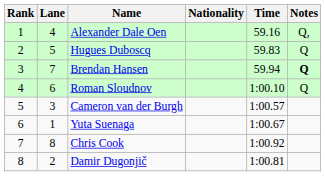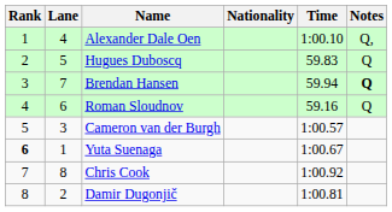Alexander Dale Oen | Time: 59.16 -> 1:00.10
Roman Sloudnov | Time: 1:00.10 -> 59.16
Yuta Suenaga | Rank: normal -> bold
